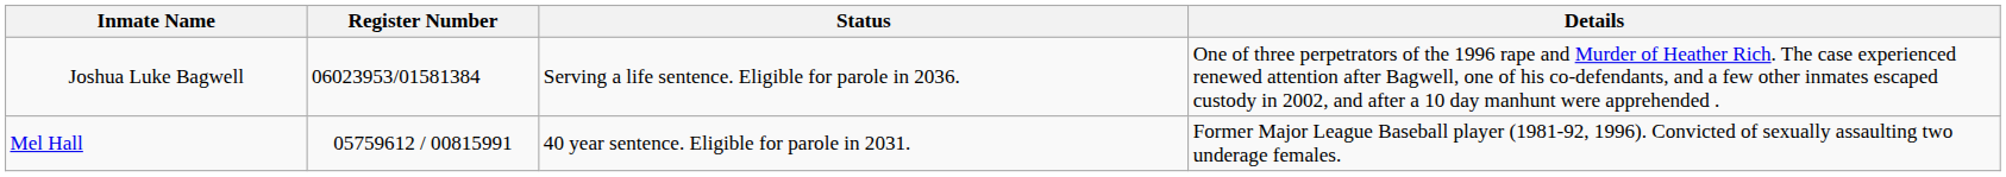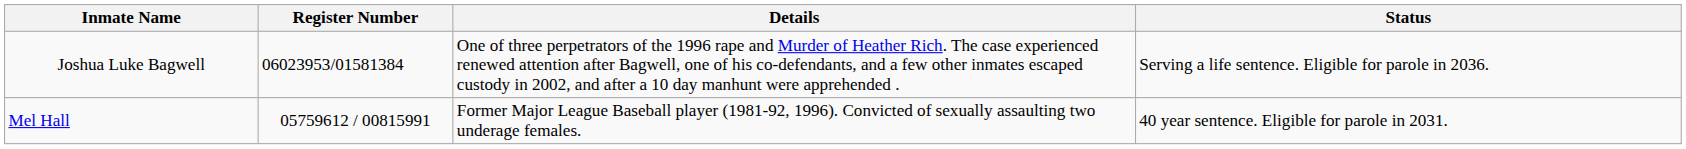columns swapped: Status <-> Details
